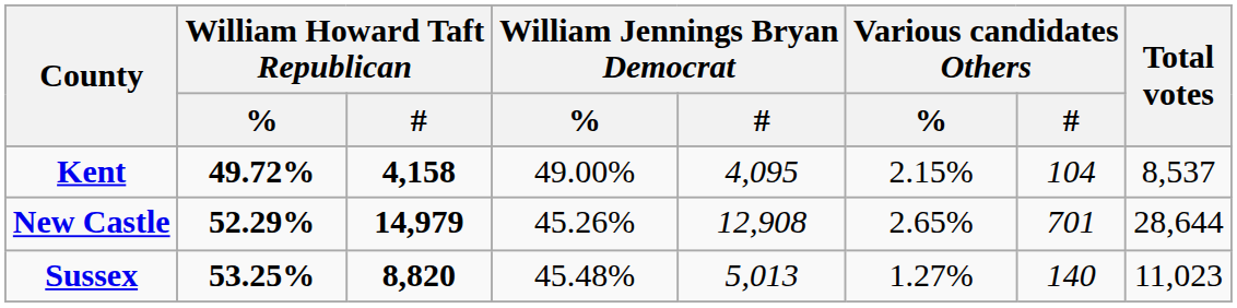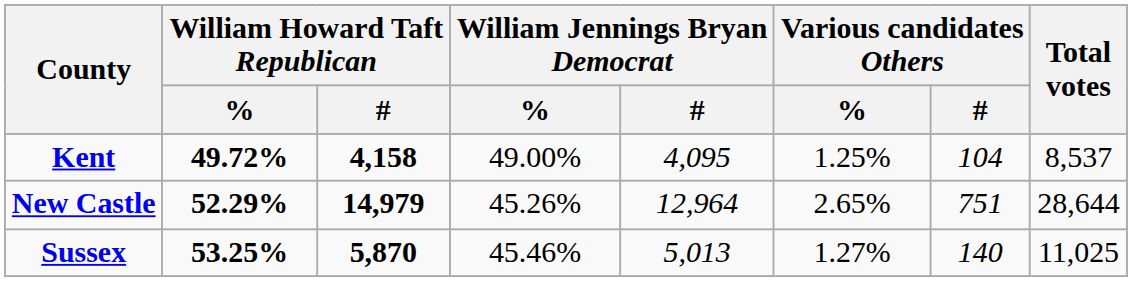Kent | Various candidates Others / %: 2.15% -> 1.25%
New Castle | William Jennings Bryan Democrat / #: 12,908 -> 12,964
New Castle | Various candidates Others / #: 701 -> 751
Sussex | William Howard Taft Republican / #: 8,820 -> 5,870
Sussex | William Jennings Bryan Democrat / %: 45.48% -> 45.46%
Sussex | Total votes: 11,023 -> 11,025
